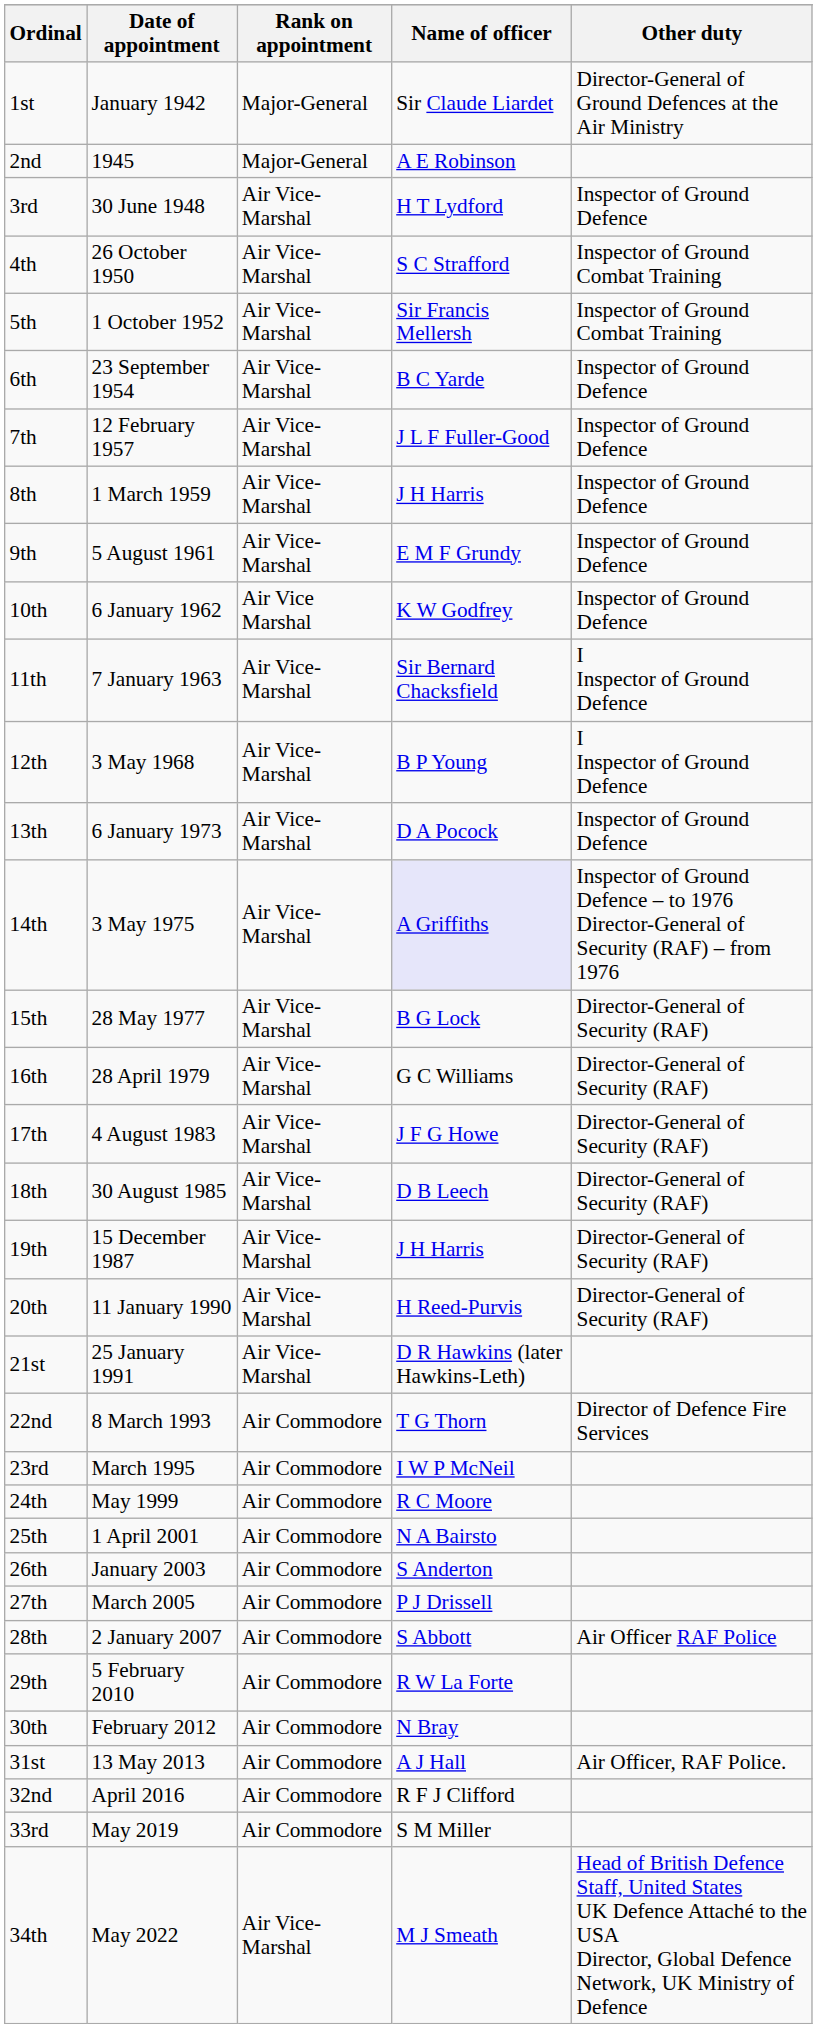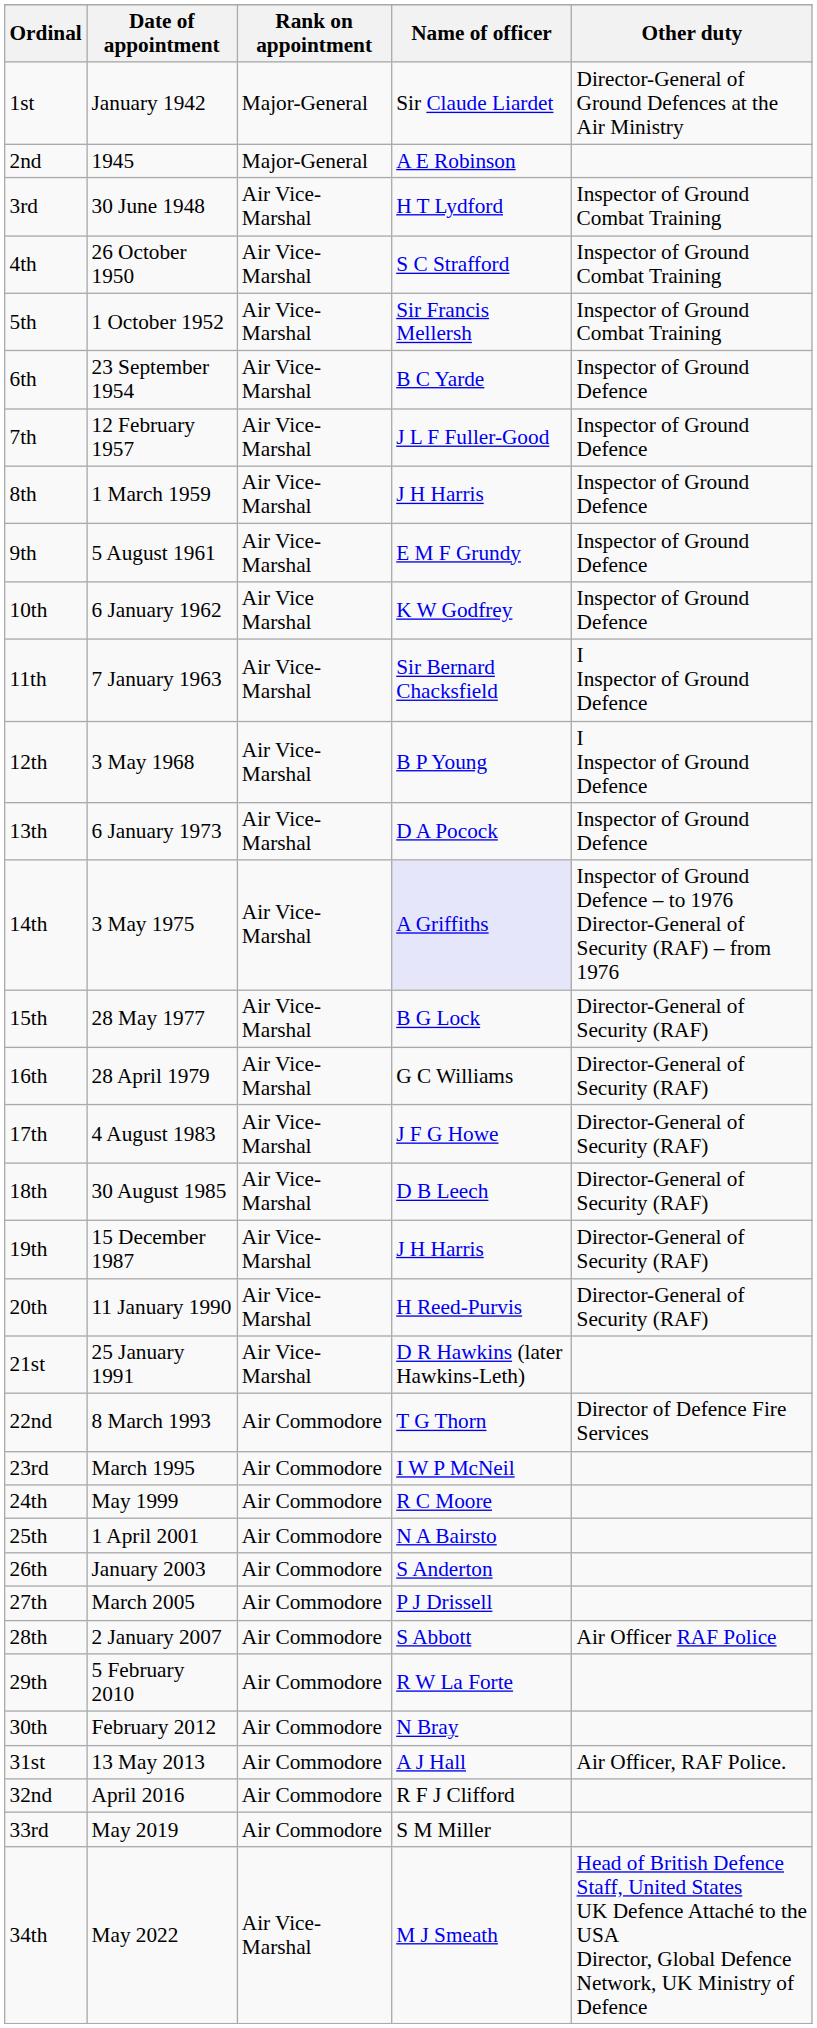3rd | Other duty: Inspector of Ground Defence -> Inspector of Ground Combat Training
